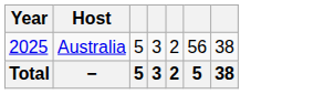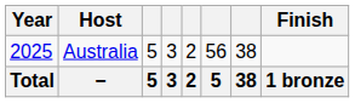+ column: Finish | 1 bronze
